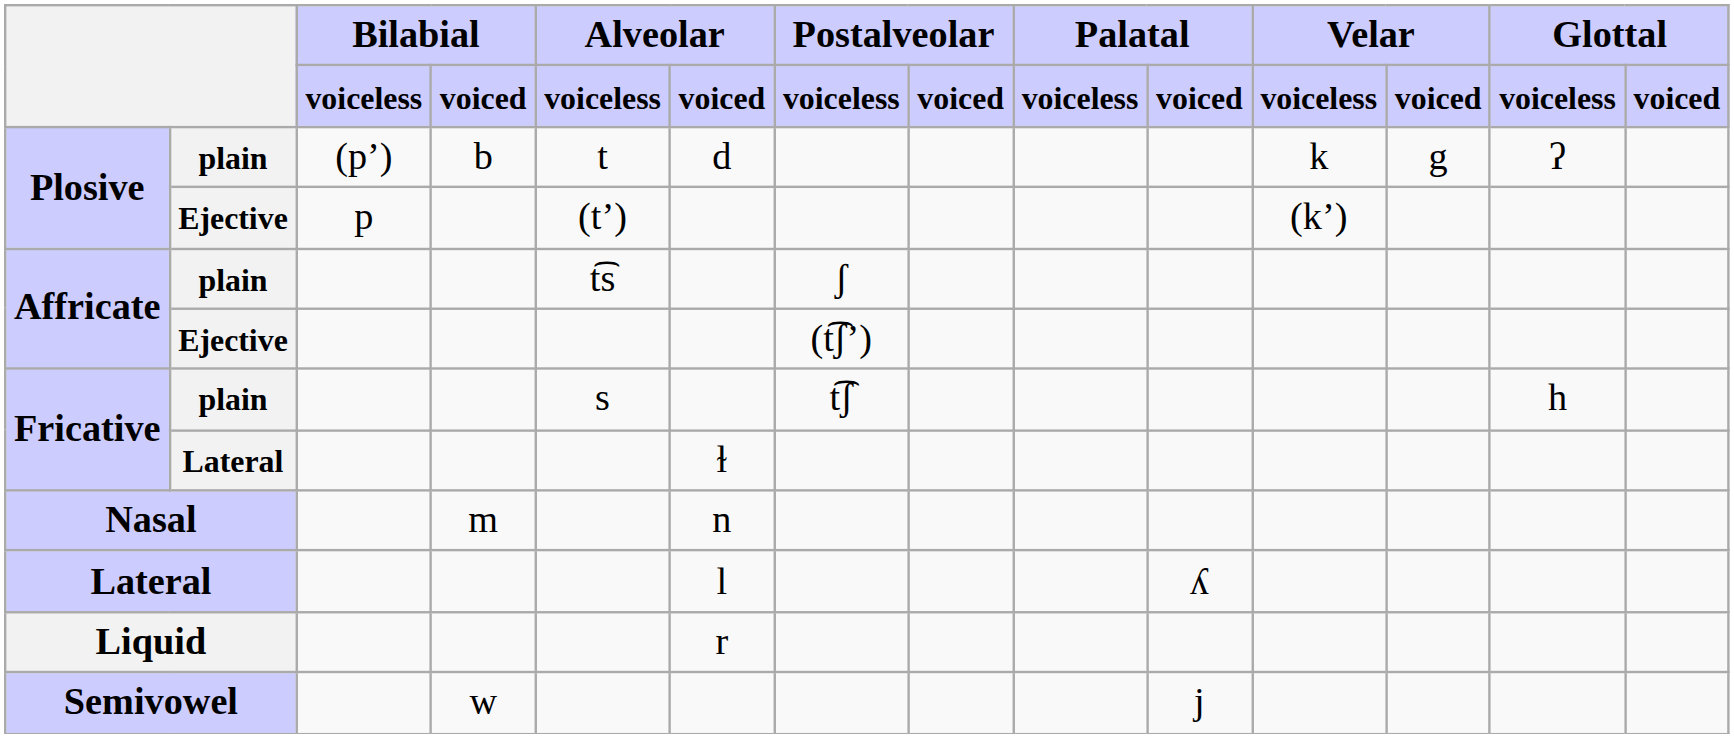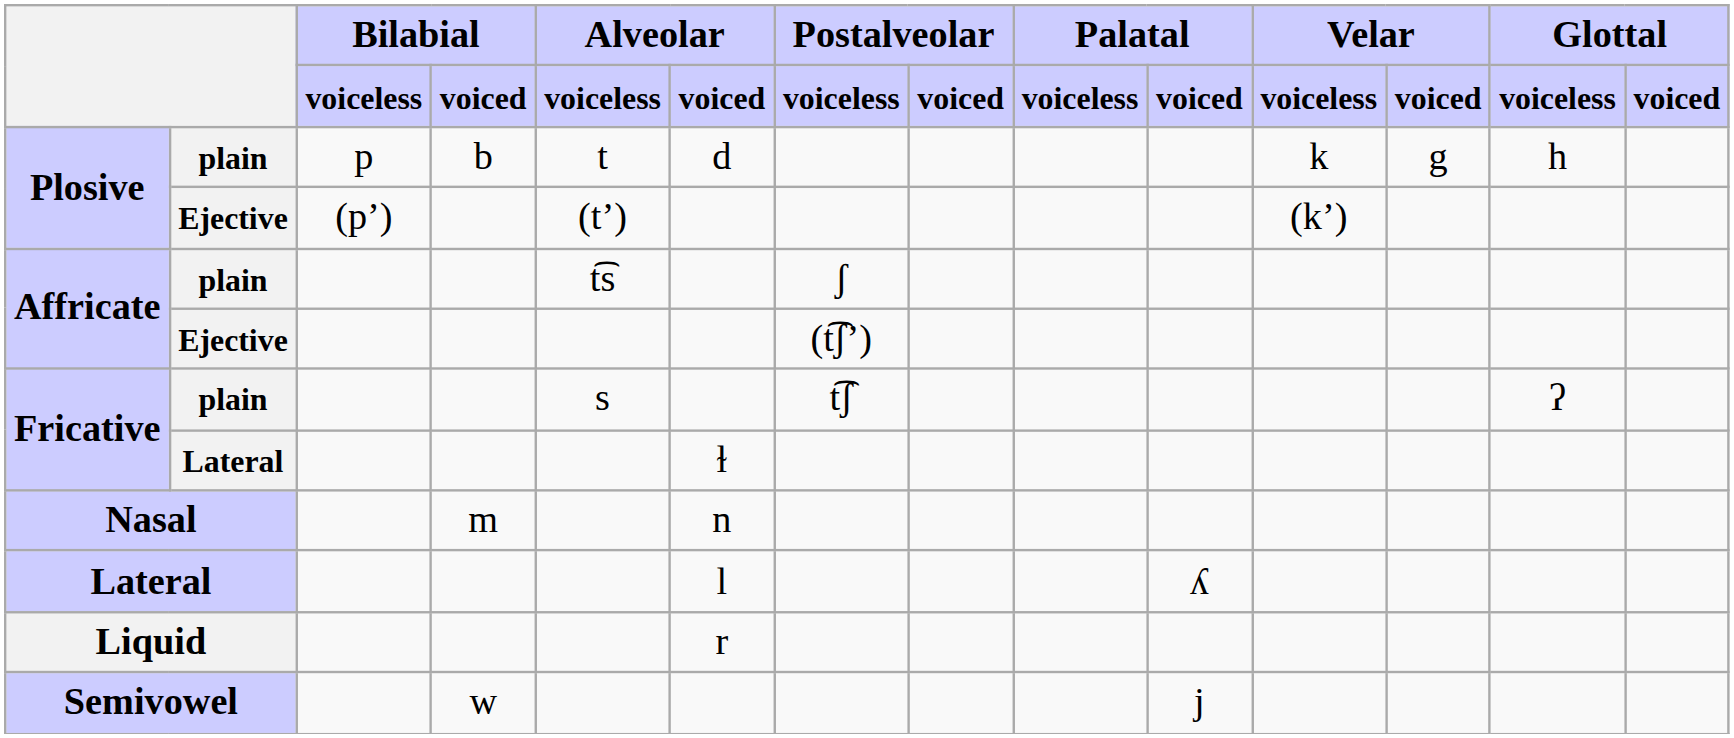Plosive / plain | Bilabial / voiceless: (pʼ) -> p
Plosive / plain | Glottal / voiceless: ʔ -> h
Plosive / Ejective | Bilabial / voiceless: p -> (pʼ)
Fricative / plain | Glottal / voiceless: h -> ʔ
